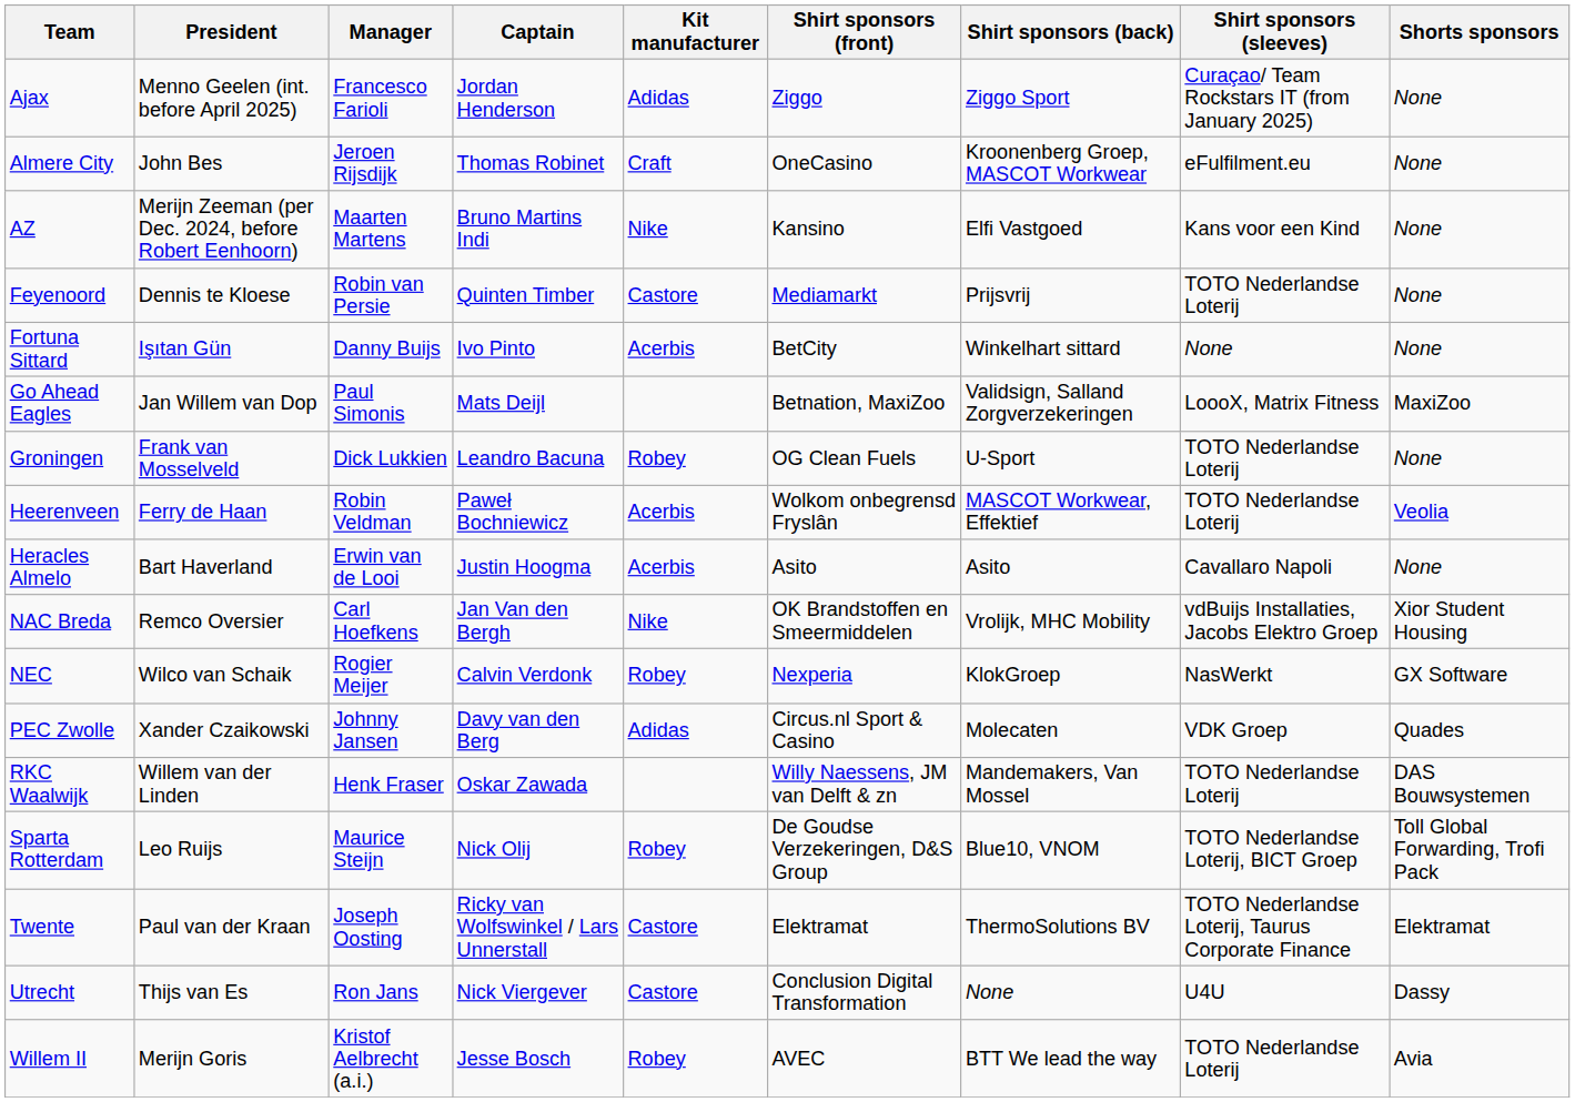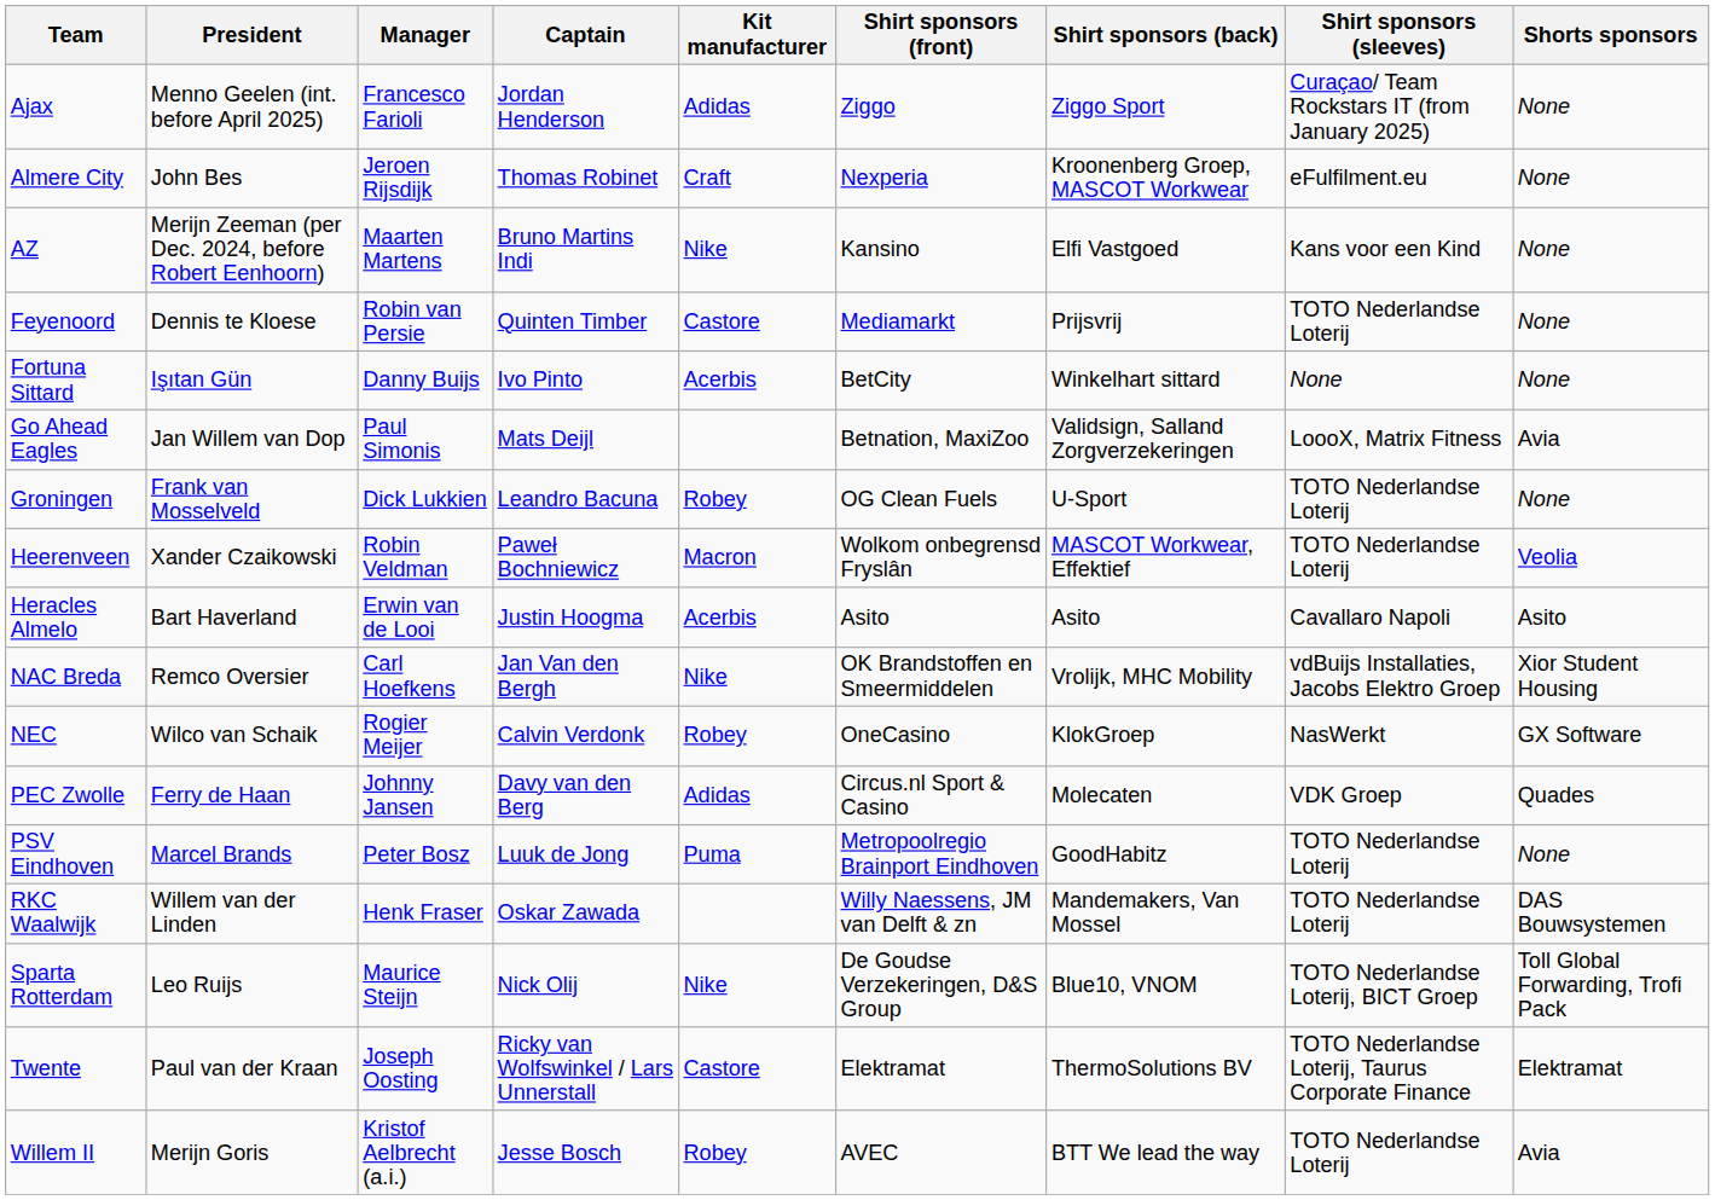Almere City | Shirt sponsors (front): OneCasino -> Nexperia
Go Ahead Eagles | Shorts sponsors: MaxiZoo -> Avia
Heerenveen | President: Ferry de Haan -> Xander Czaikowski
Heerenveen | Kit manufacturer: Acerbis -> Macron
Heracles Almelo | Shorts sponsors: None -> Asito
NEC | Shirt sponsors (front): Nexperia -> OneCasino
PEC Zwolle | President: Xander Czaikowski -> Ferry de Haan
+ row: PSV Eindhoven | Marcel Brands | Peter Bosz | Luuk de Jong | Puma | Metropoolregio Brainport Eindhoven | GoodHabitz | TOTO Nederlandse Loterij | None
Sparta Rotterdam | Kit manufacturer: Robey -> Nike
- row: Utrecht | Thijs van Es | Ron Jans | Nick Viergever | Castore | Conclusion Digital Transformation | None | U4U | Dassy
